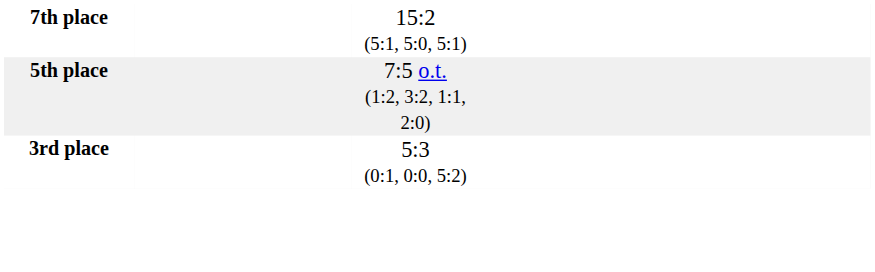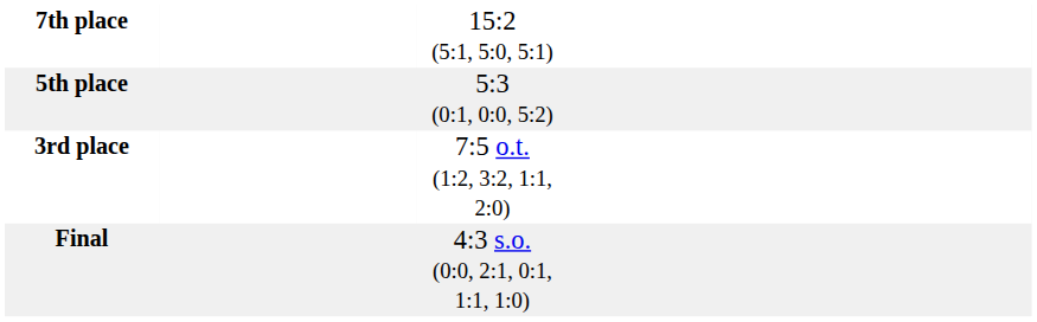5th place | column 3: 7:5 o.t. (1:2, 3:2, 1:1, 2:0) -> 5:3 (0:1, 0:0, 5:2)
3rd place | column 3: 5:3 (0:1, 0:0, 5:2) -> 7:5 o.t. (1:2, 3:2, 1:1, 2:0)
+ row: Final | 4:3 s.o. (0:0, 2:1, 0:1, 1:1, 1:0)
